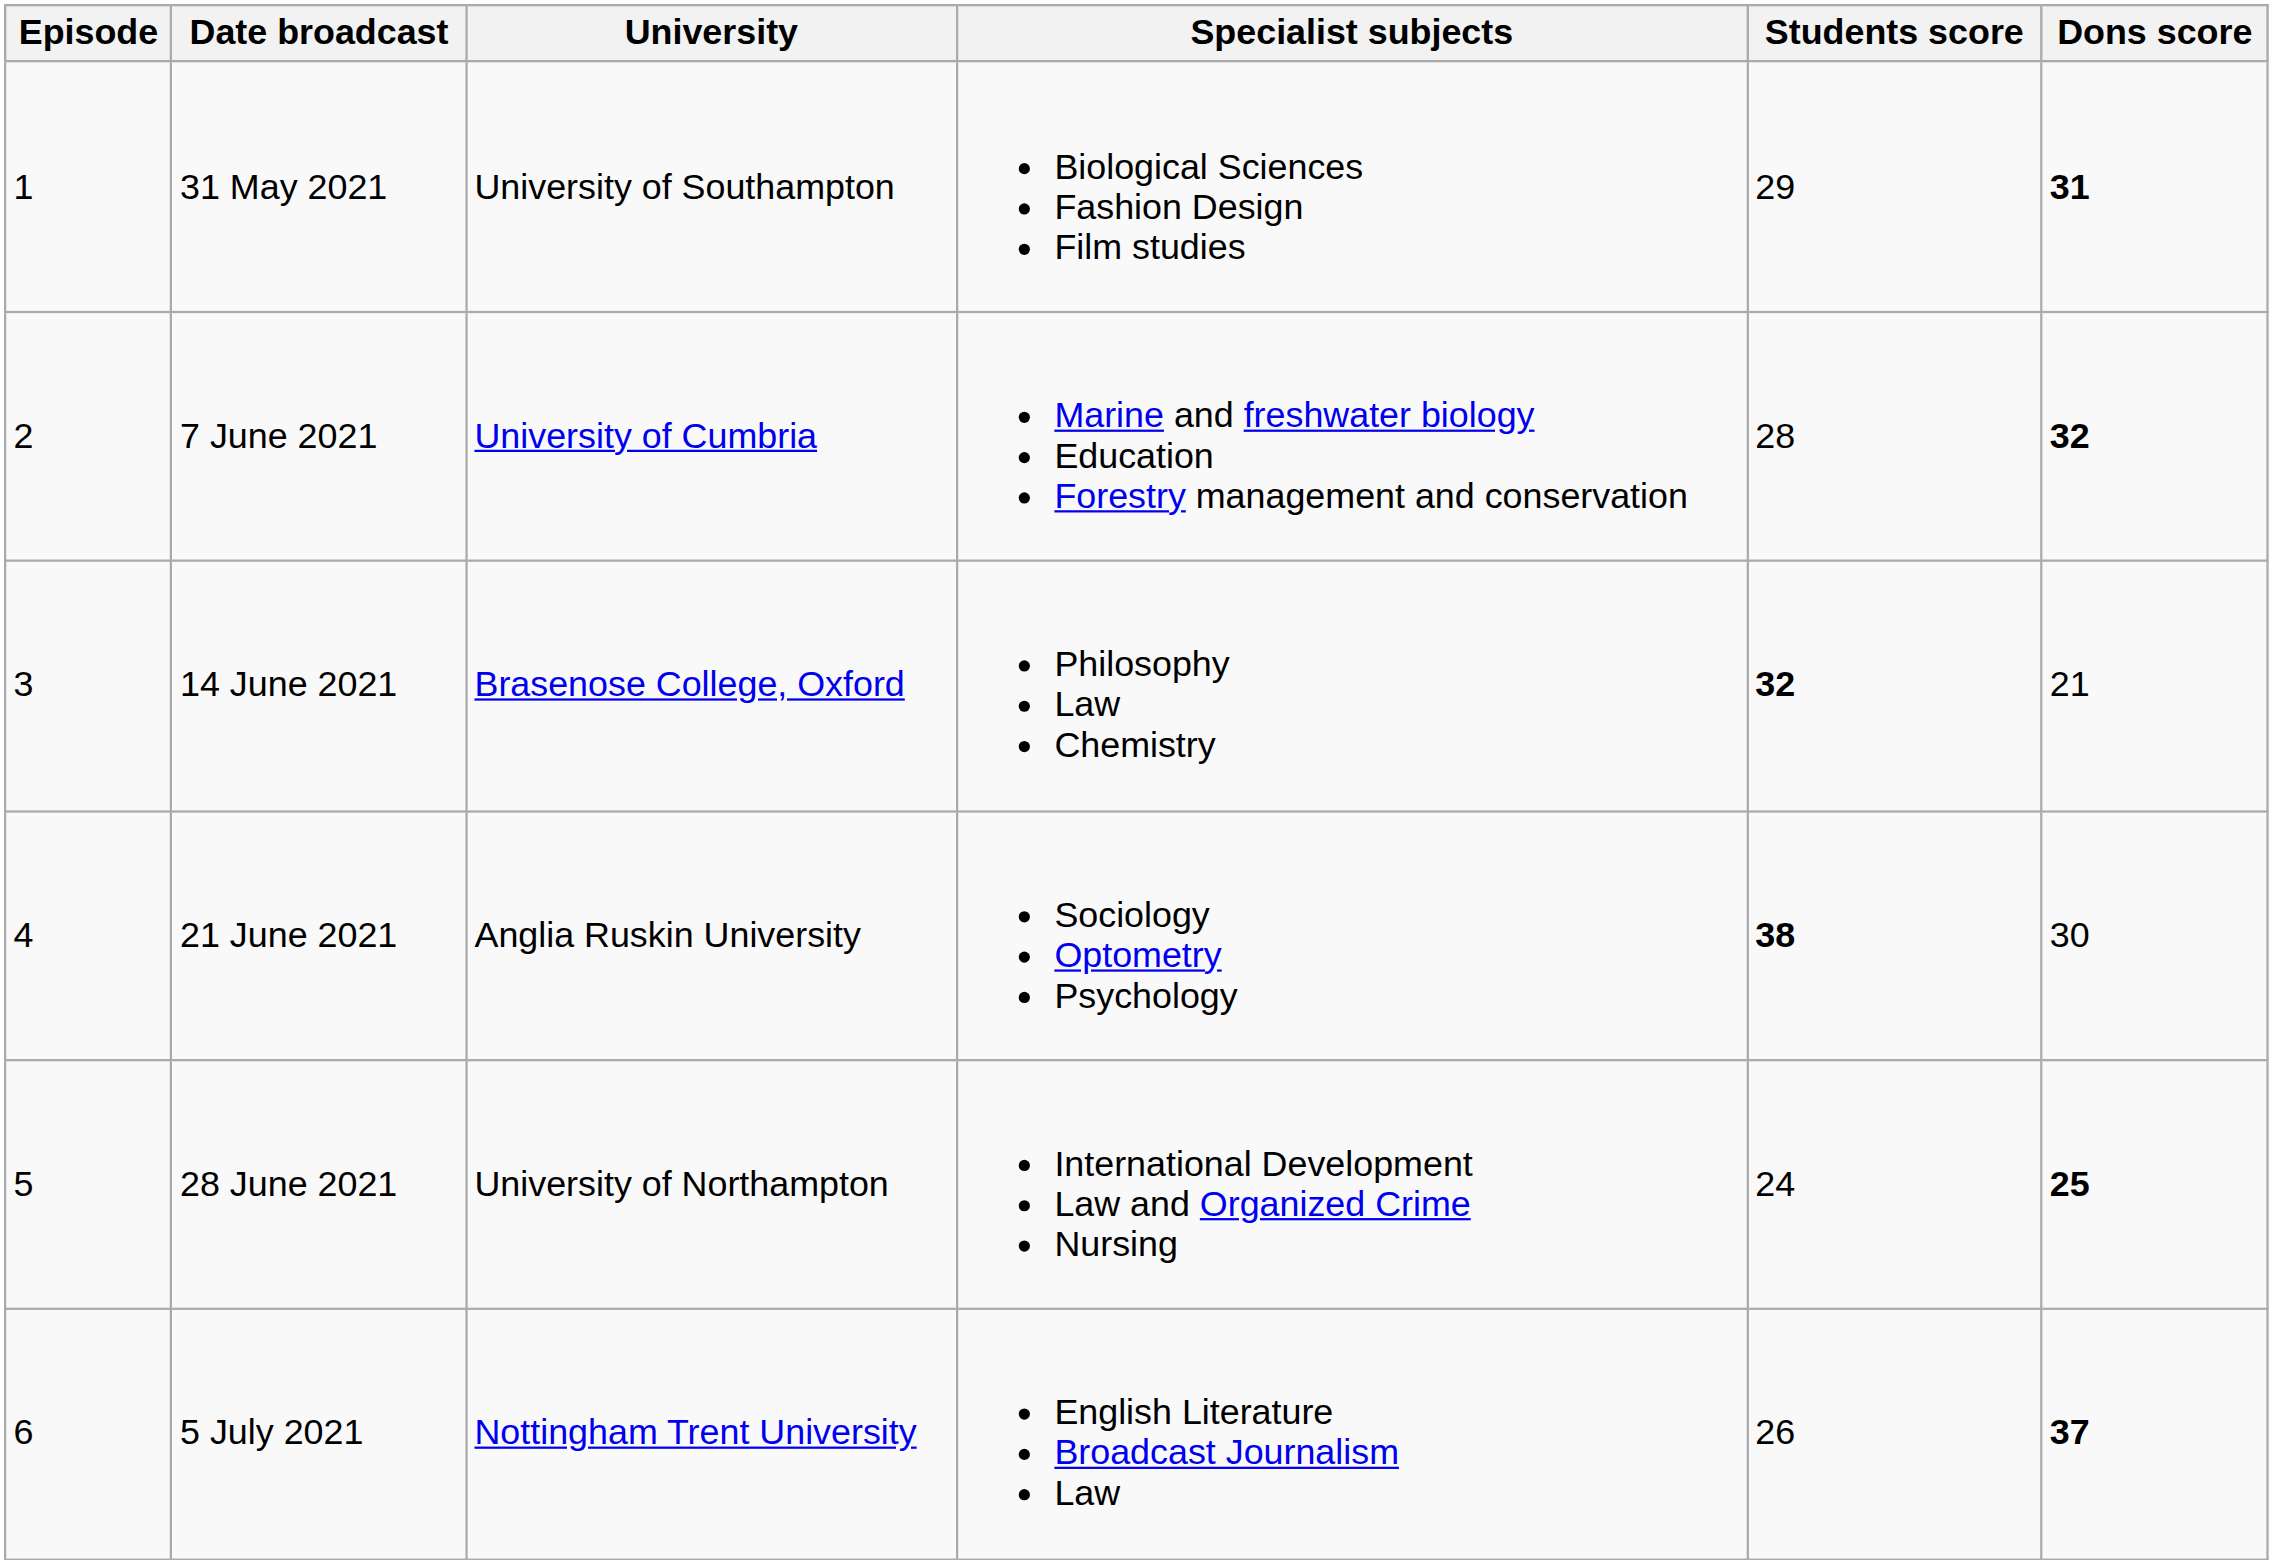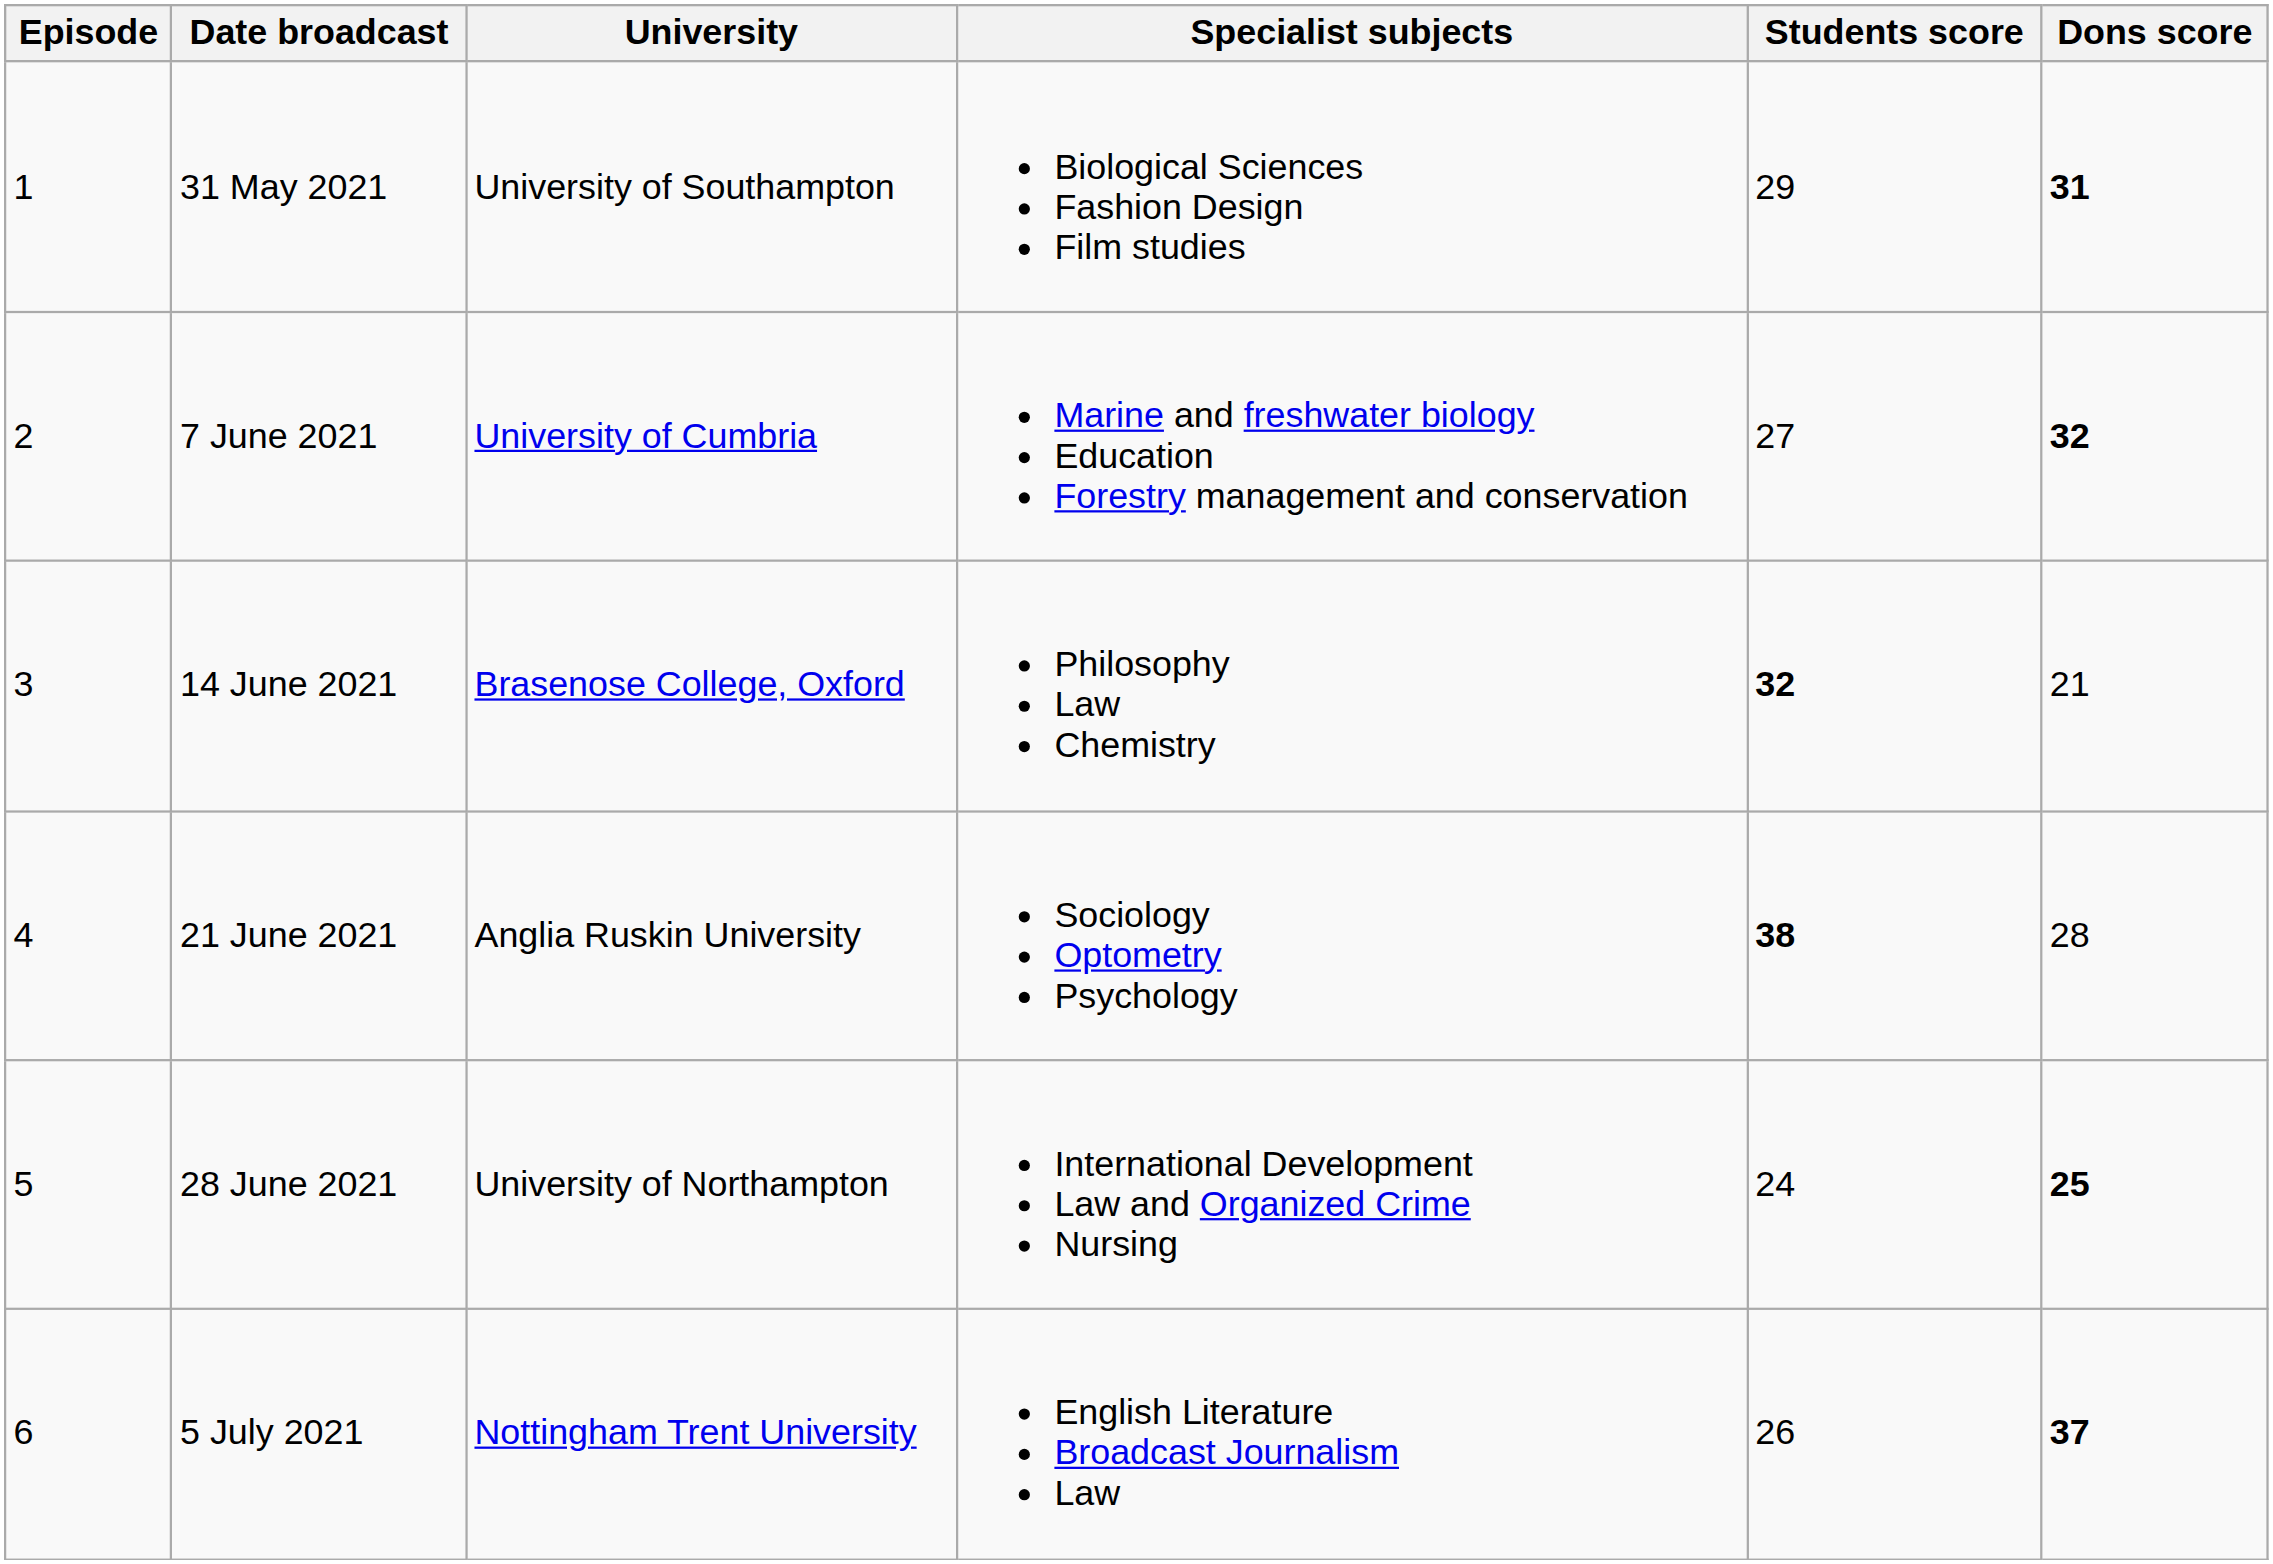7 June 2021 | Students score: 28 -> 27
21 June 2021 | Dons score: 30 -> 28
